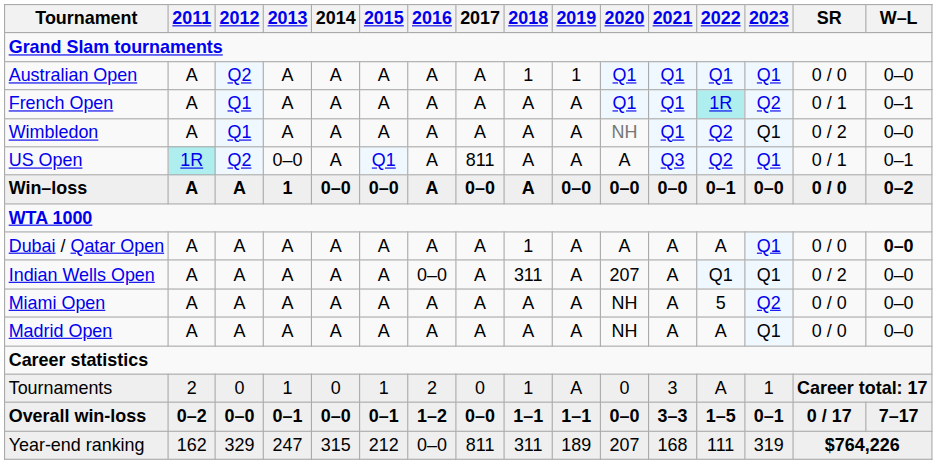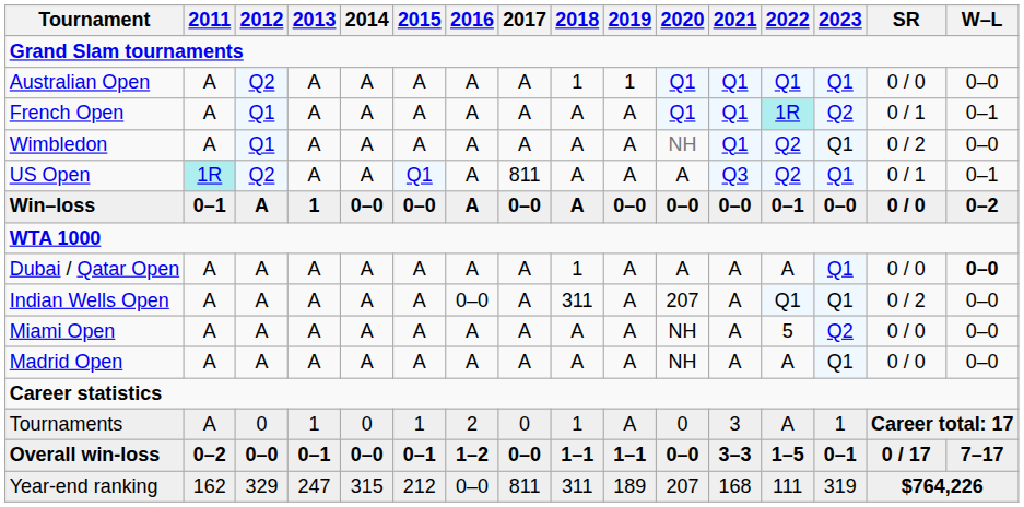US Open | 2013: 0–0 -> A
Win–loss | 2011: A -> 0–1
Tournaments | 2011: 2 -> A
